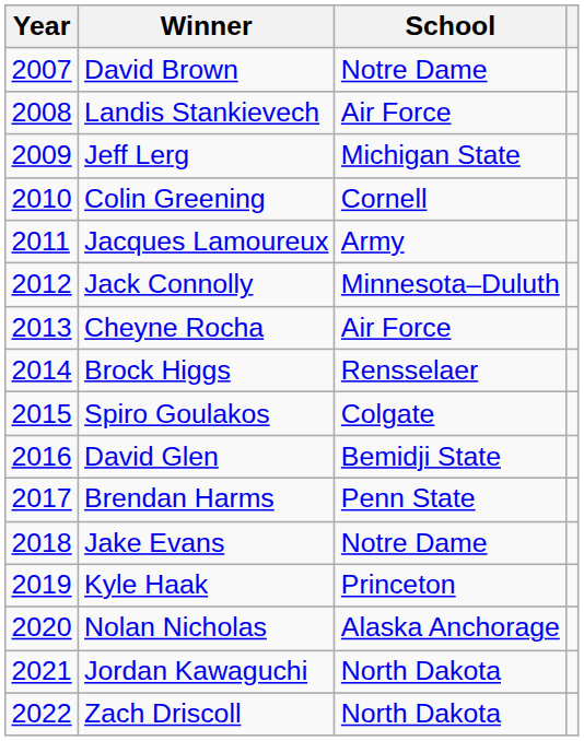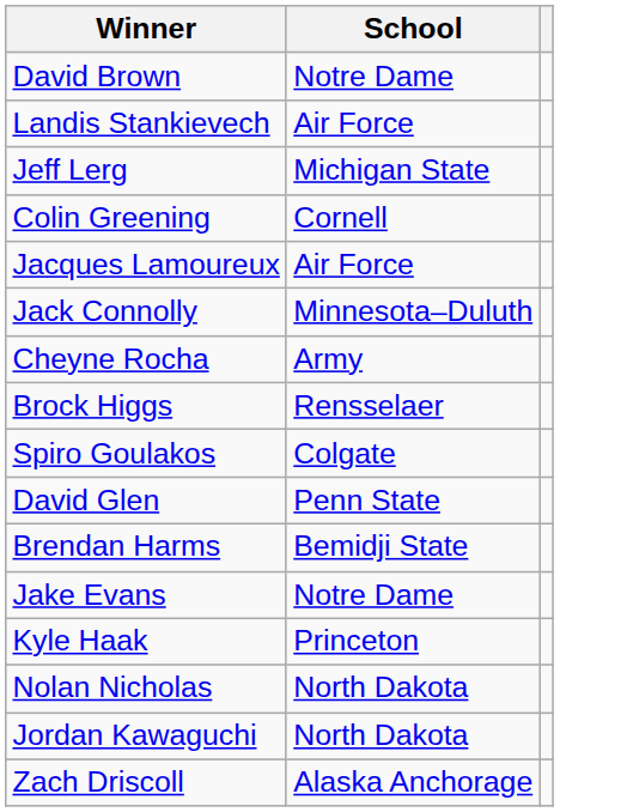- column: Year | 2007 | 2008 | 2009 | 2010 | 2011 | 2012 | 2013 | 2014 | 2015 | 2016 | 2017 | 2018 | 2019 | 2020 | 2021 | 2022
Jacques Lamoureux | School: Army -> Air Force
Cheyne Rocha | School: Air Force -> Army
David Glen | School: Bemidji State -> Penn State
Brendan Harms | School: Penn State -> Bemidji State
Nolan Nicholas | School: Alaska Anchorage -> North Dakota
Zach Driscoll | School: North Dakota -> Alaska Anchorage
